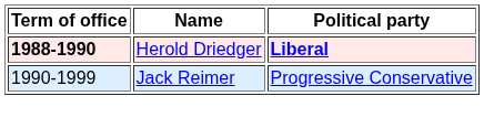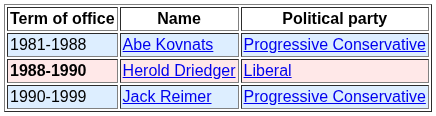+ row: 1981-1988 | Abe Kovnats | Progressive Conservative
Herold Driedger | Political party: bold -> normal
